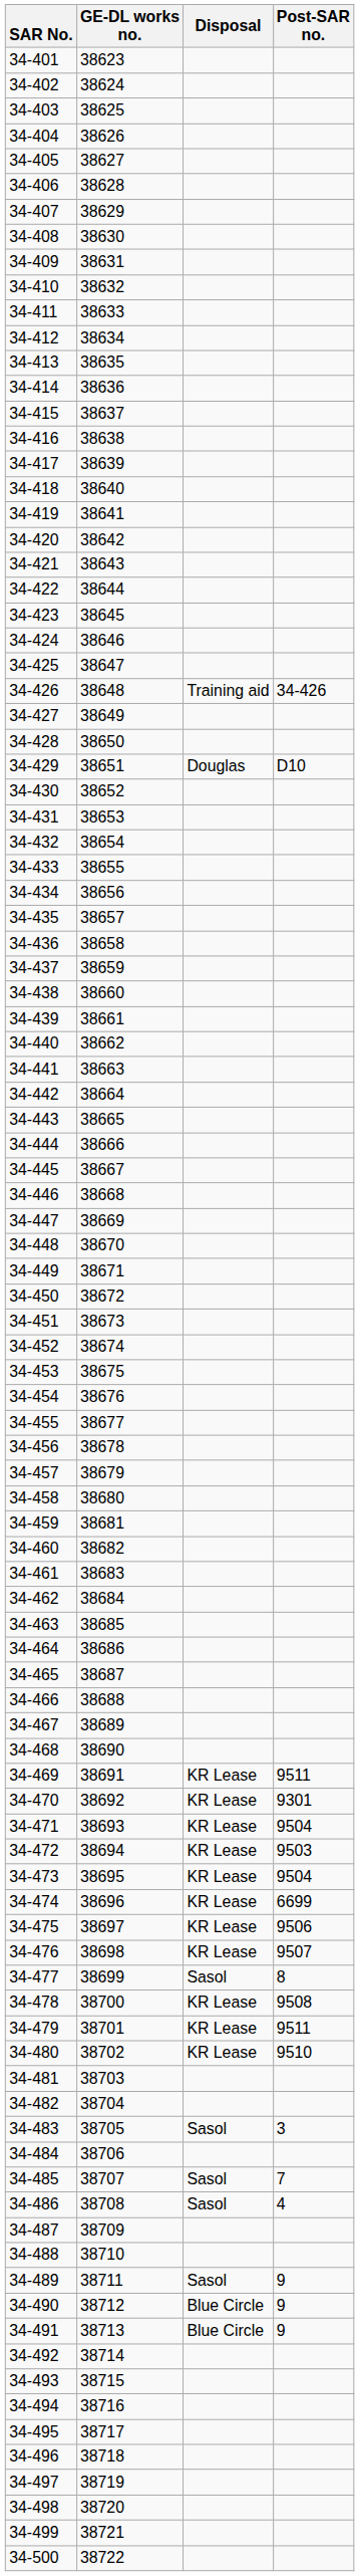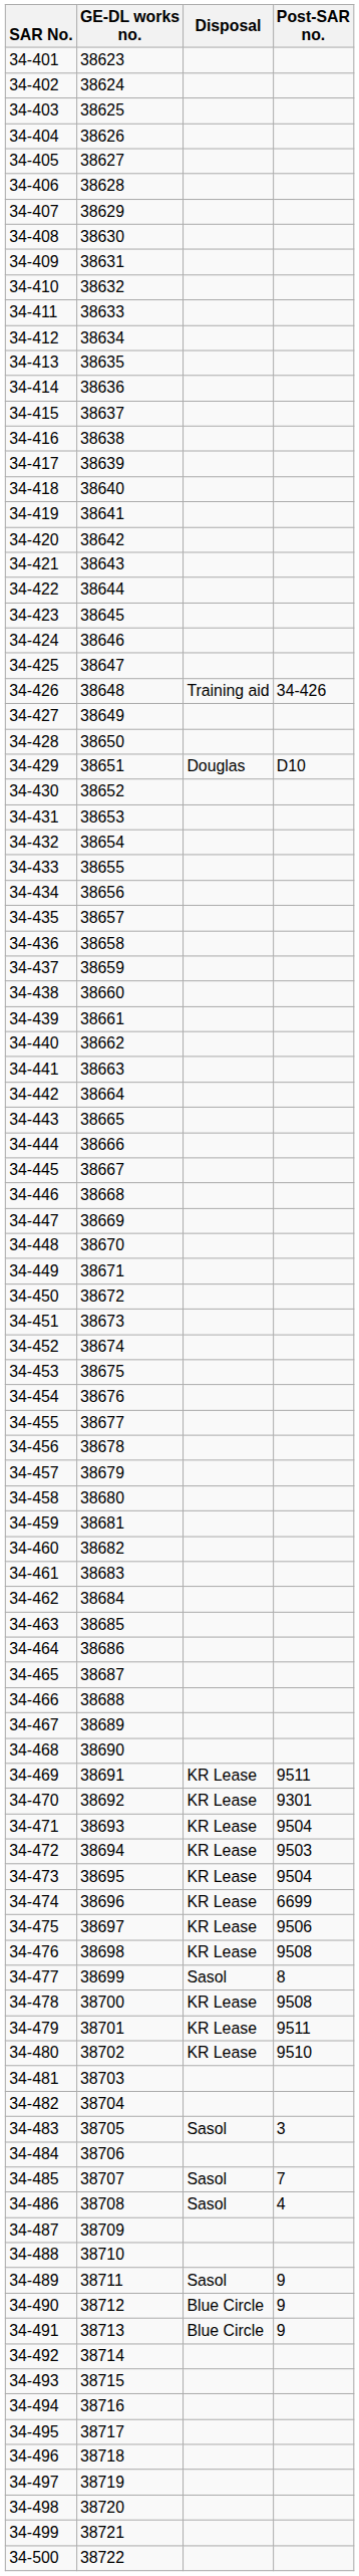34-476 | Post-SAR no.: 9507 -> 9508
